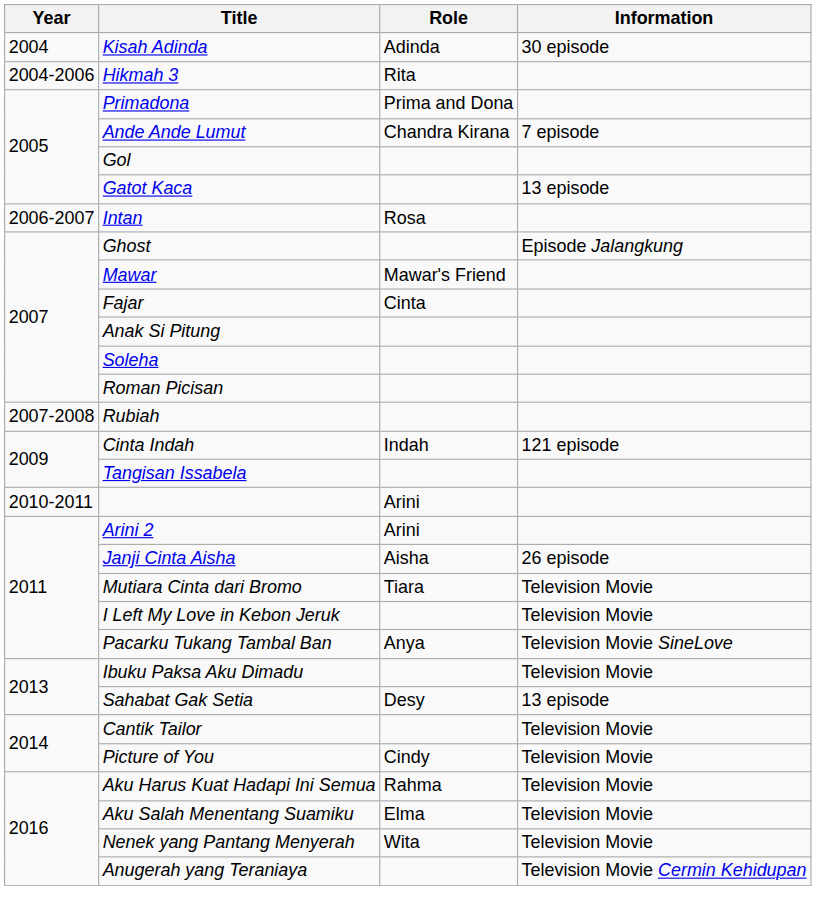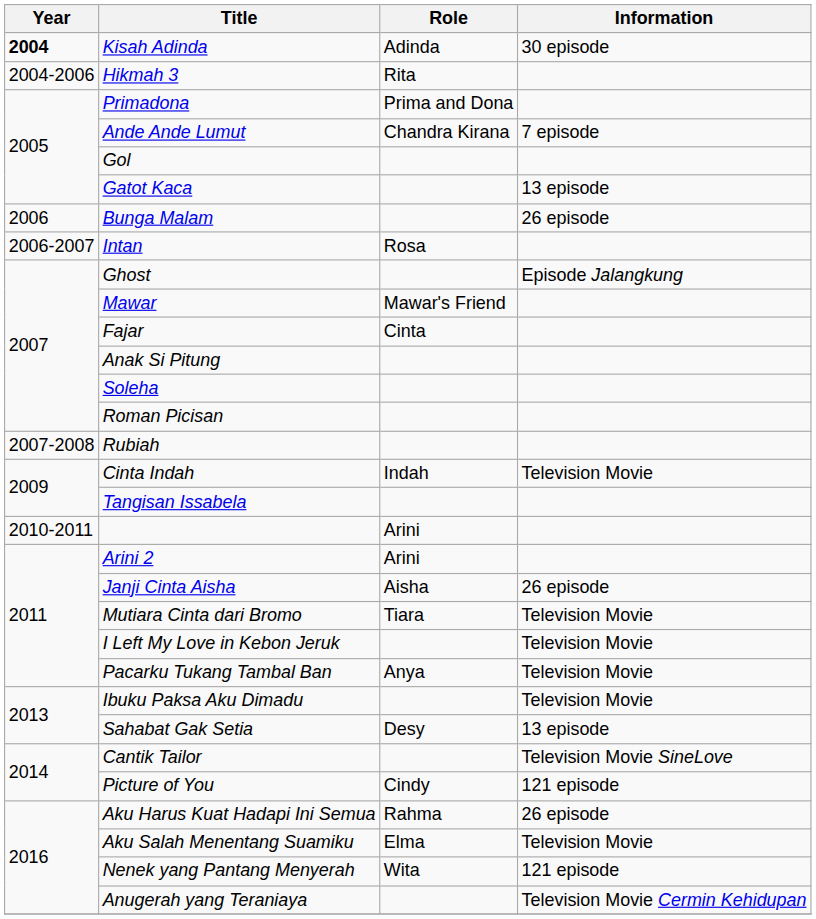Kisah Adinda | Year: normal -> bold
+ row: 2006 | Bunga Malam | 26 episode
Cinta Indah | Information: 121 episode -> Television Movie
Pacarku Tukang Tambal Ban | Information: Television Movie SineLove -> Television Movie
Cantik Tailor | Information: Television Movie -> Television Movie SineLove
Picture of You | Information: Television Movie -> 121 episode
Aku Harus Kuat Hadapi Ini Semua | Information: Television Movie -> 26 episode
Nenek yang Pantang Menyerah | Information: Television Movie -> 121 episode
